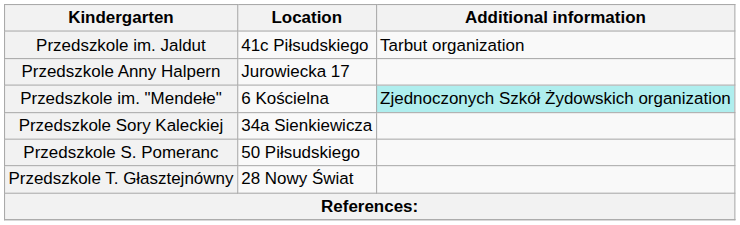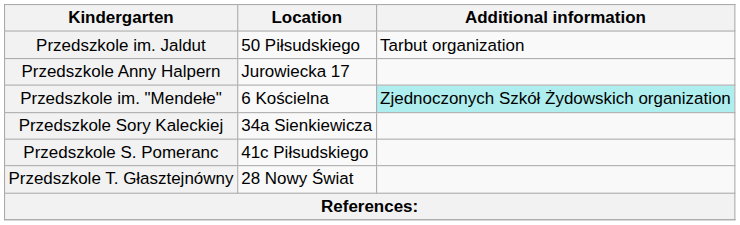Przedszkole im. Jaldut | Location: 41c Piłsudskiego -> 50 Piłsudskiego
Przedszkole S. Pomeranc | Location: 50 Piłsudskiego -> 41c Piłsudskiego
